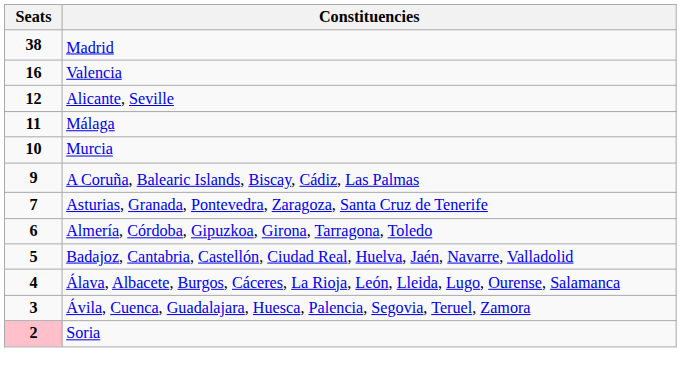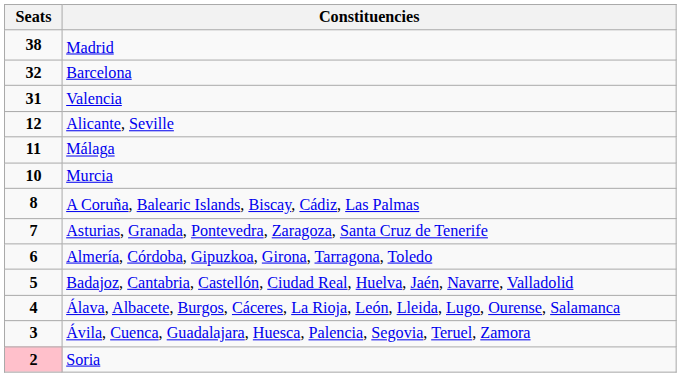+ row: 32 | Barcelona
Valencia | Seats: 16 -> 31
A Coruña, Balearic Islands, Biscay, Cádiz, Las Palmas | Seats: 9 -> 8
